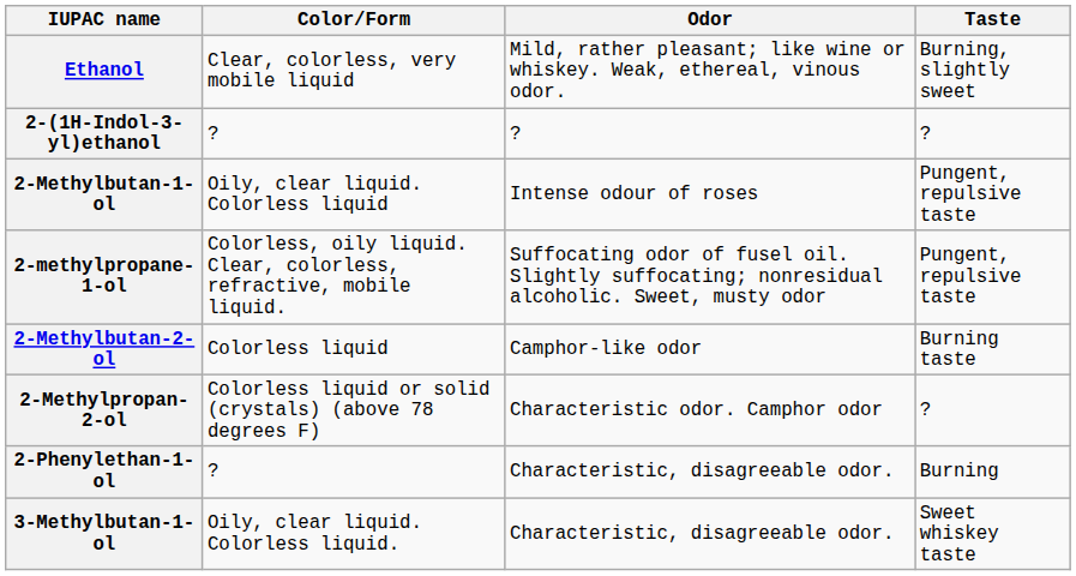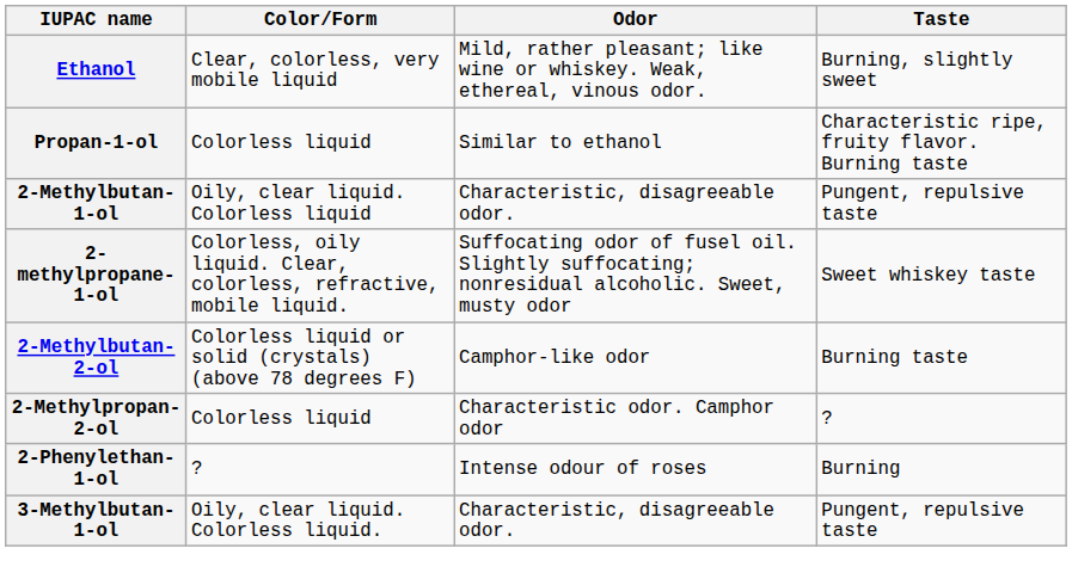+ row: Propan-1-ol | Colorless liquid | Similar to ethanol | Characteristic ripe, fruity flavor. Burning taste
- row: 2-(1H-Indol-3-yl)ethanol | ? | ? | ?
2-Methylbutan-1-ol | Odor: Intense odour of roses -> Characteristic, disagreeable odor.
2-methylpropane-1-ol | Taste: Pungent, repulsive taste -> Sweet whiskey taste
2-Methylbutan-2-ol | Color/Form: Colorless liquid -> Colorless liquid or solid (crystals) (above 78 degrees F)
2-Methylpropan-2-ol | Color/Form: Colorless liquid or solid (crystals) (above 78 degrees F) -> Colorless liquid
2-Phenylethan-1-ol | Odor: Characteristic, disagreeable odor. -> Intense odour of roses
3-Methylbutan-1-ol | Taste: Sweet whiskey taste -> Pungent, repulsive taste
